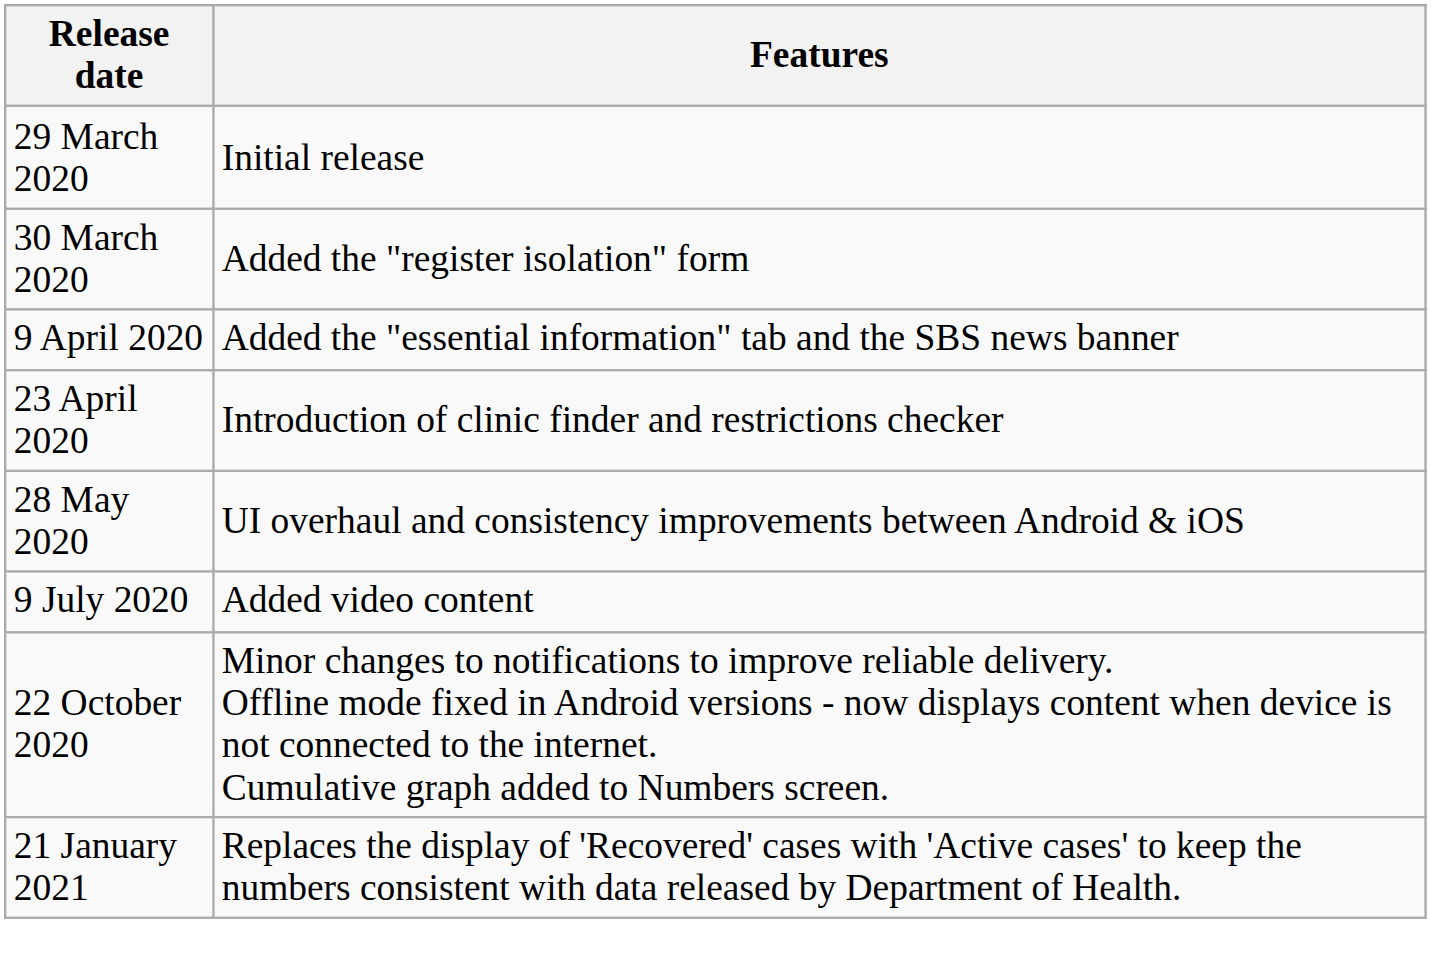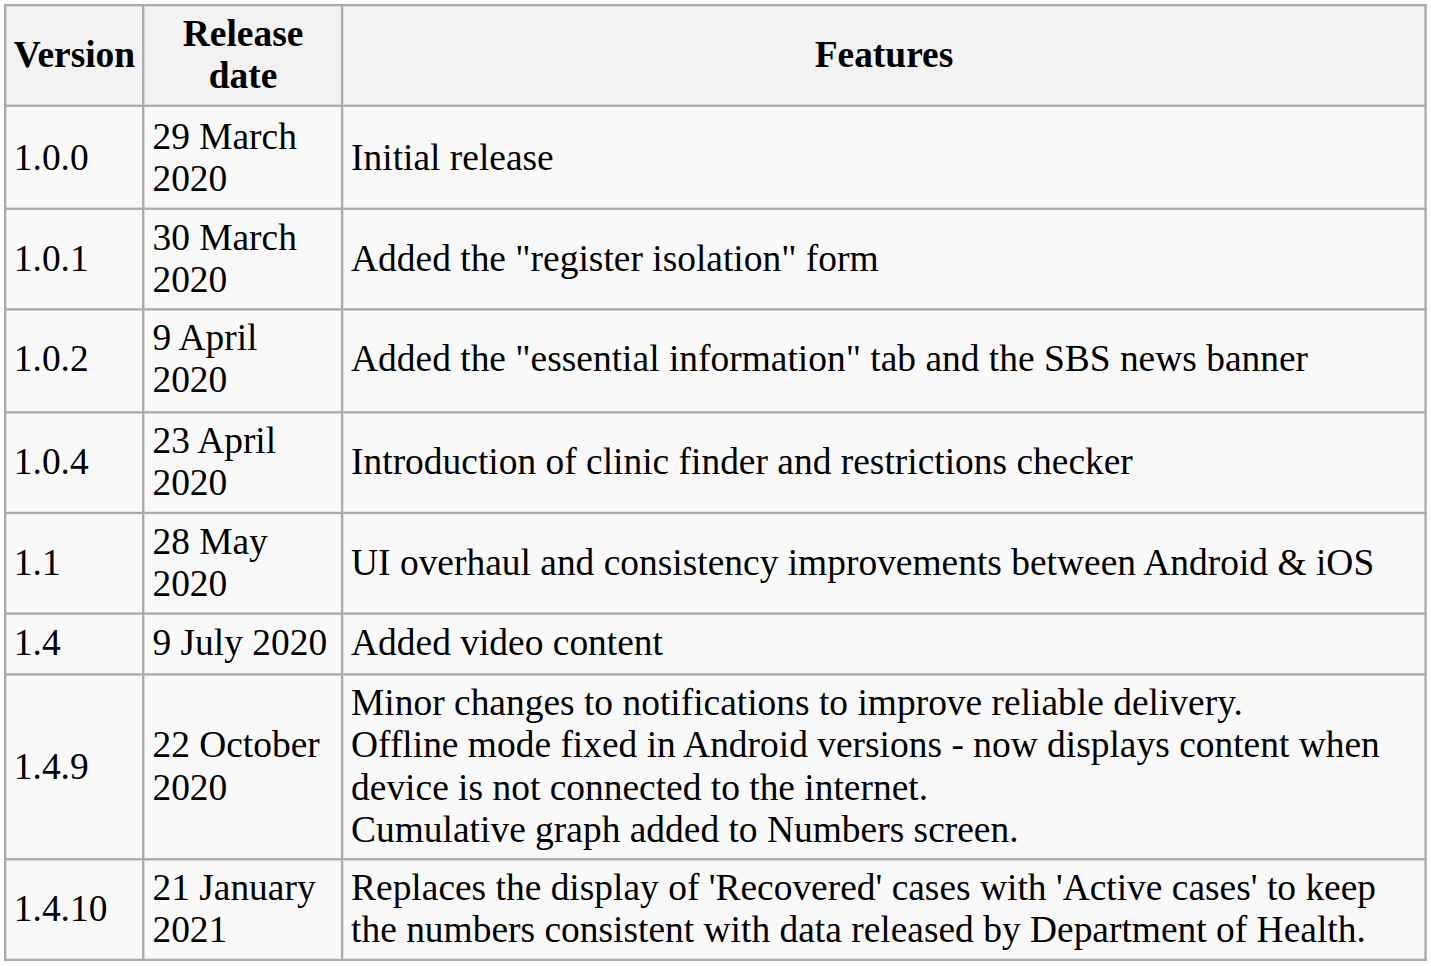+ column: Version | 1.0.0 | 1.0.1 | 1.0.2 | 1.0.4 | 1.1 | 1.4 | 1.4.9 | 1.4.10
